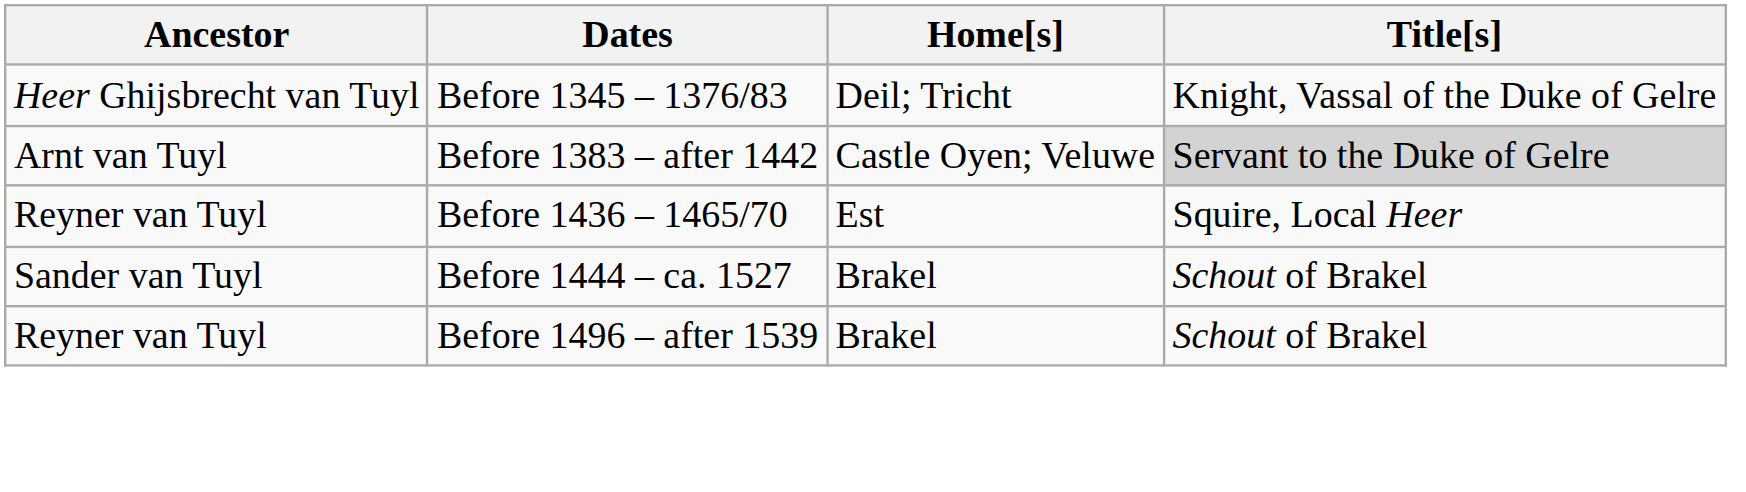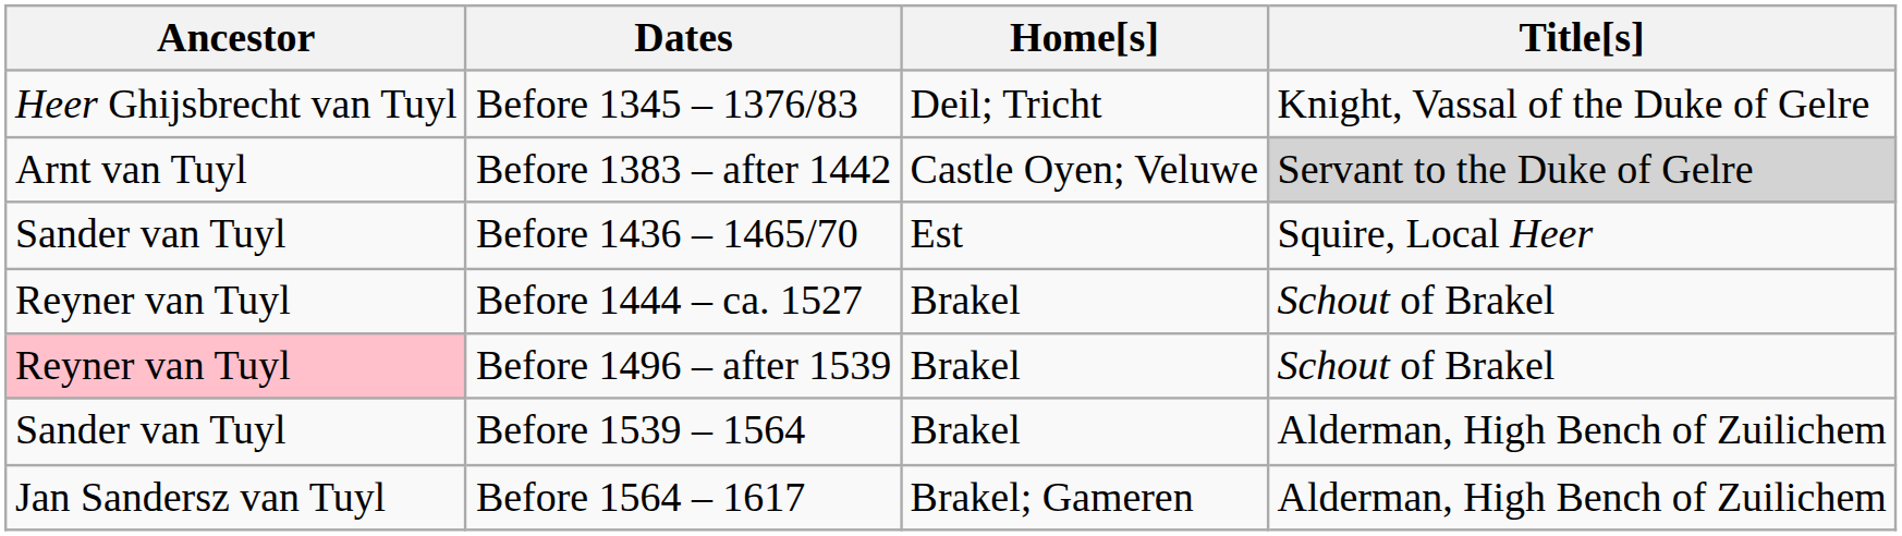Before 1436 – 1465/70 | Ancestor: Reyner van Tuyl -> Sander van Tuyl
Before 1444 – ca. 1527 | Ancestor: Sander van Tuyl -> Reyner van Tuyl
Before 1496 – after 1539 | Ancestor: no background -> pink background
+ row: Sander van Tuyl | Before 1539 – 1564 | Brakel | Alderman, High Bench of Zuilichem
+ row: Jan Sandersz van Tuyl | Before 1564 – 1617 | Brakel; Gameren | Alderman, High Bench of Zuilichem
